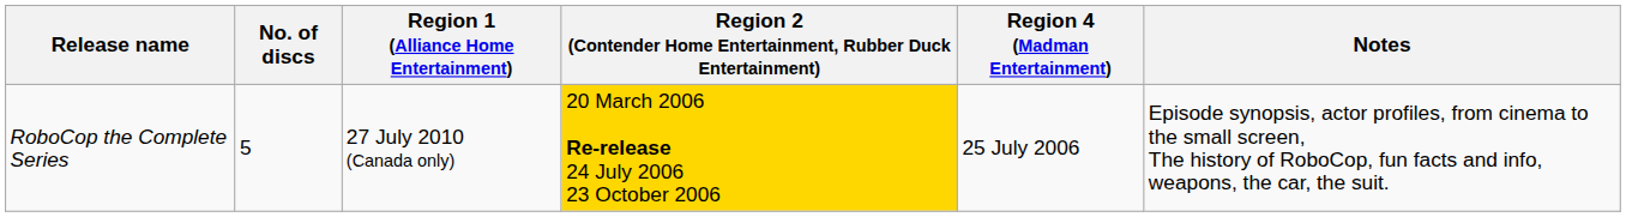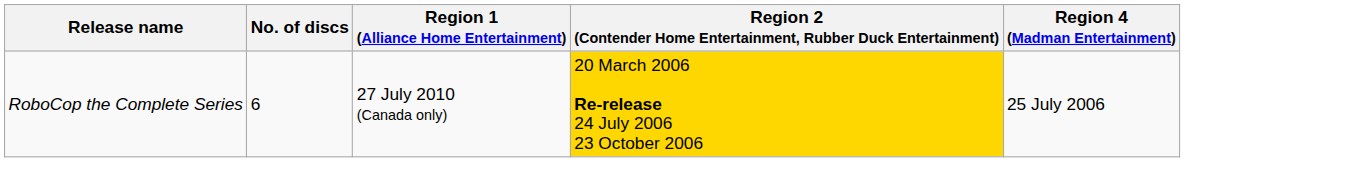- column: Notes | Episode synopsis, actor profiles, from cinema to the small screen, The history of RoboCop, fun facts and info, weapons, the car, the suit.
RoboCop the Complete Series | No. of discs: 5 -> 6
